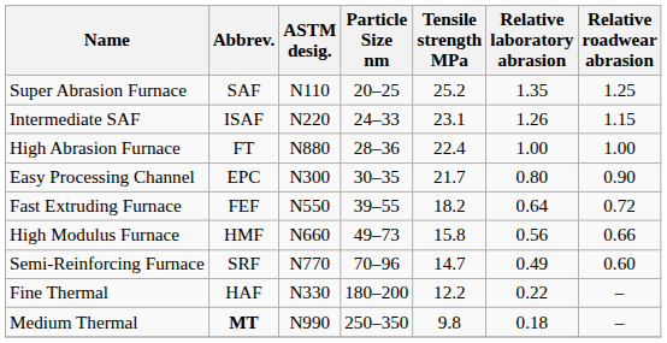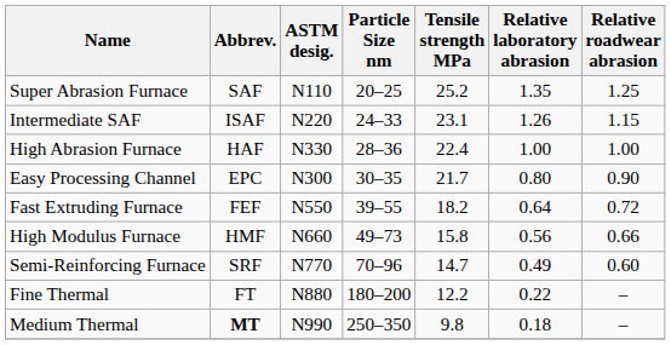High Abrasion Furnace | Abbrev.: FT -> HAF
High Abrasion Furnace | ASTM desig.: N880 -> N330
Fine Thermal | Abbrev.: HAF -> FT
Fine Thermal | ASTM desig.: N330 -> N880
